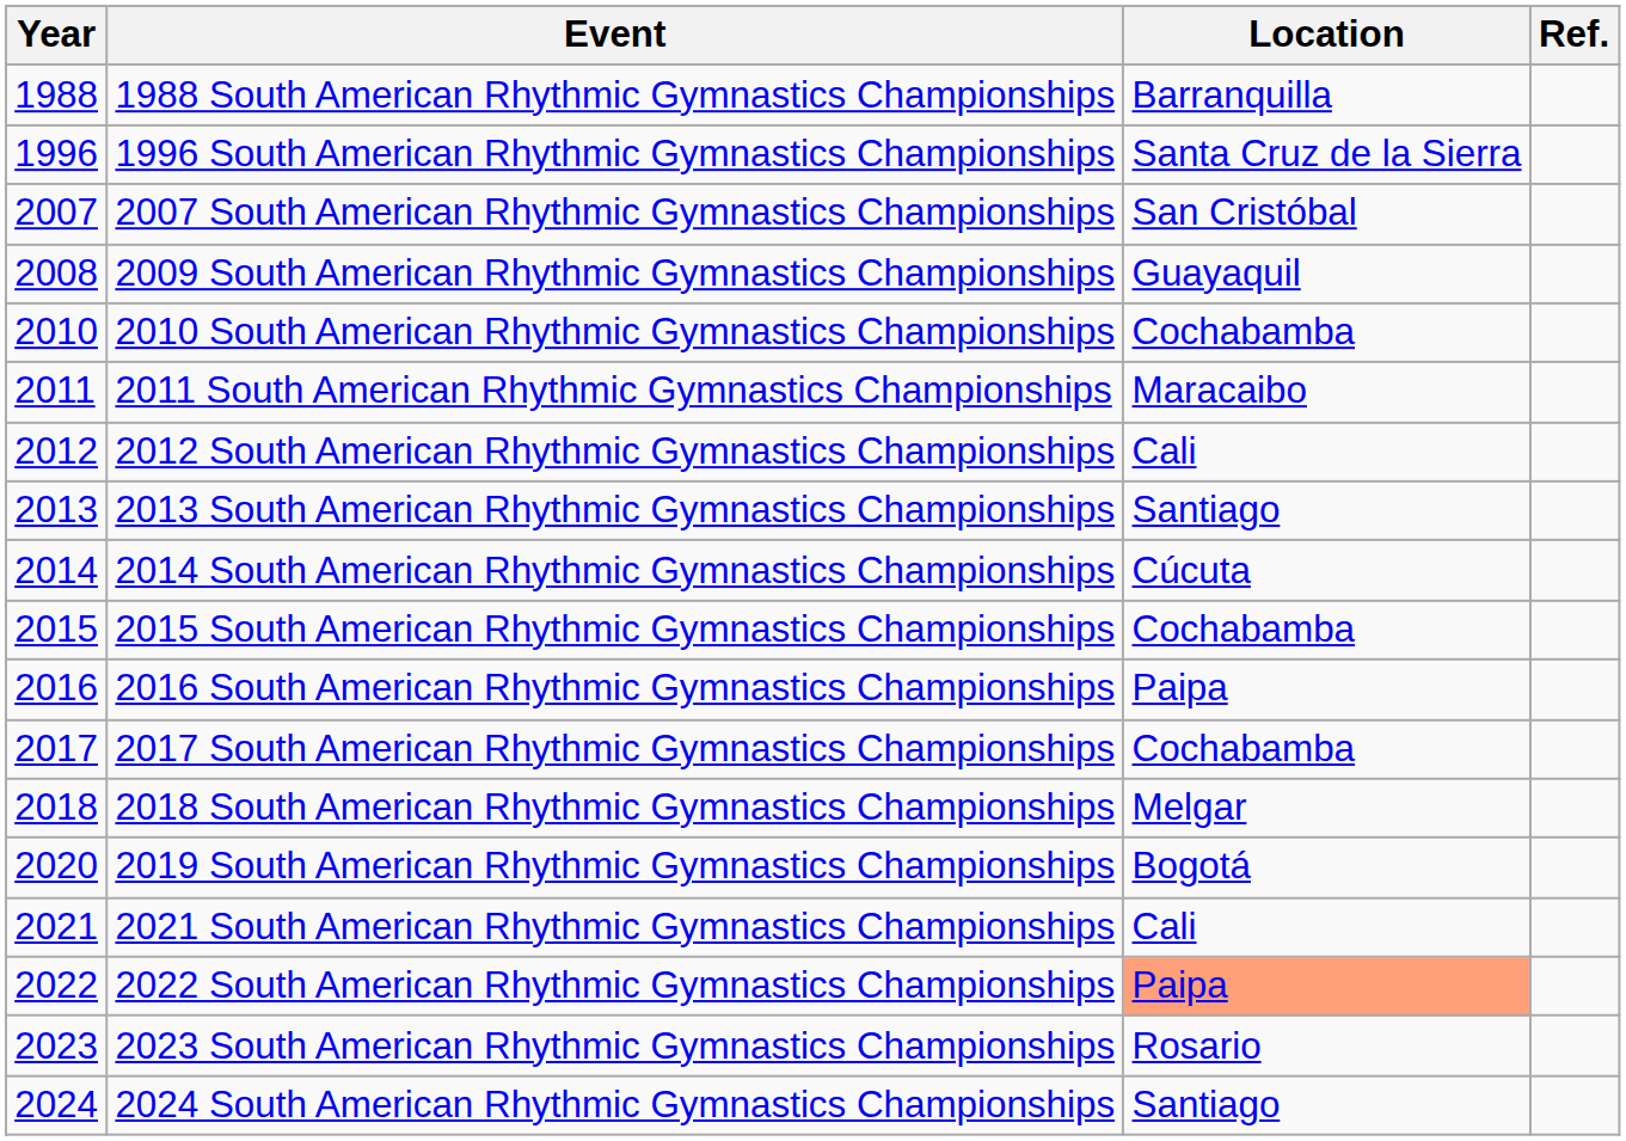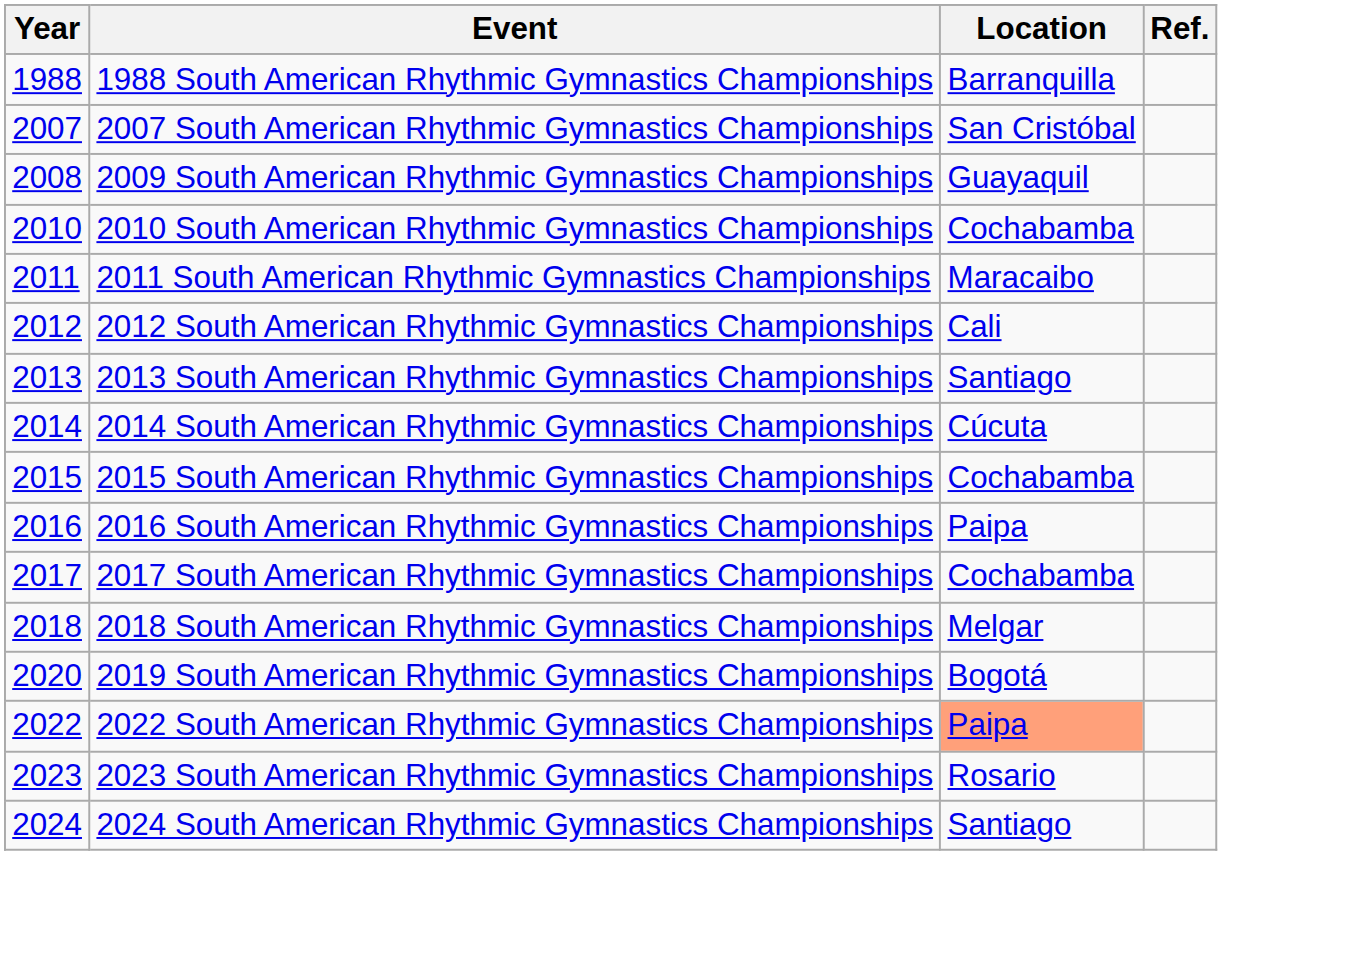- row: 1996 | 1996 South American Rhythmic Gymnastics Championships | Santa Cruz de la Sierra
- row: 2021 | 2021 South American Rhythmic Gymnastics Championships | Cali
